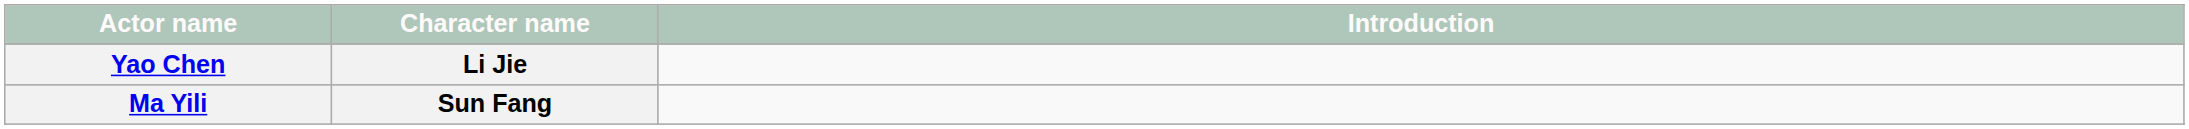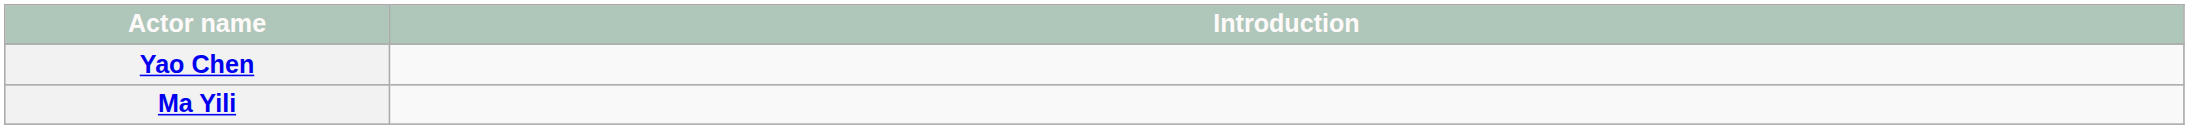- column: Character name | Li Jie | Sun Fang
